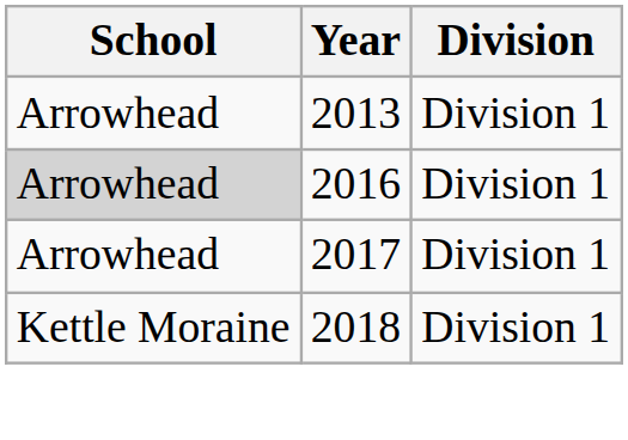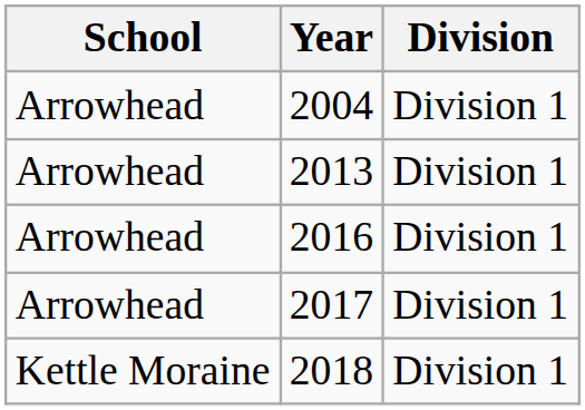+ row: Arrowhead | 2004 | Division 1
2016 | School: lightgrey background -> no background
